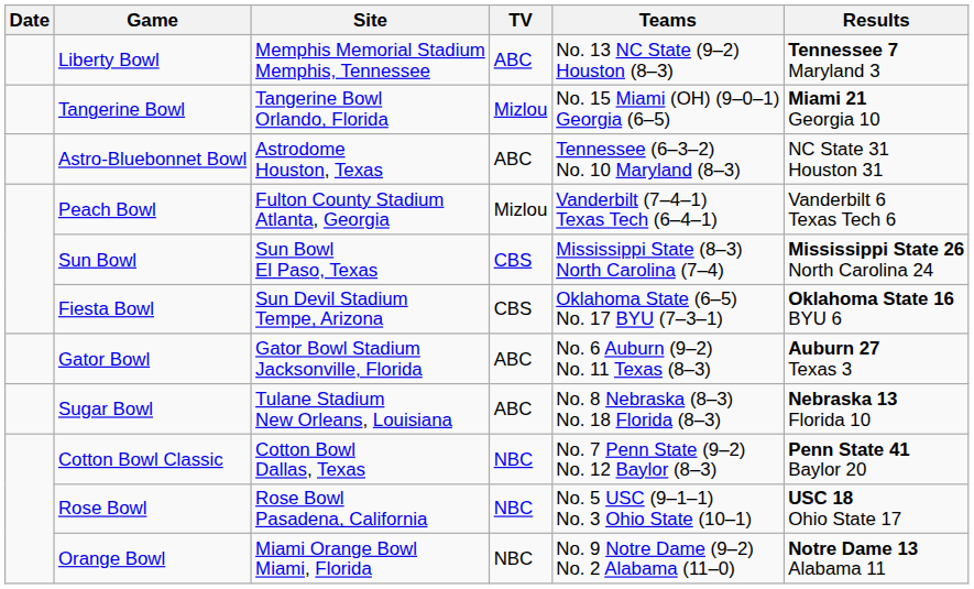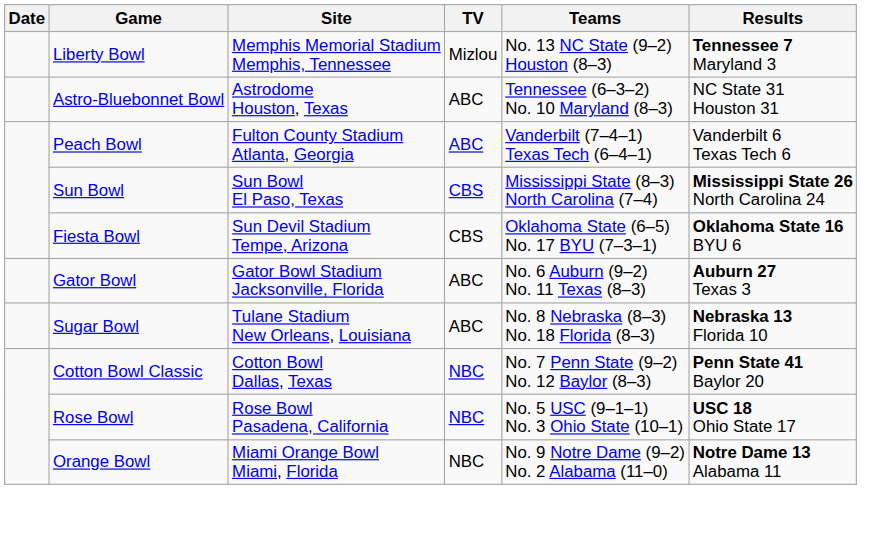Liberty Bowl | TV: ABC -> Mizlou
- row: Tangerine Bowl | Tangerine Bowl Orlando, Florida | Mizlou | No. 15 Miami (OH) (9–0–1) Georgia (6–5) | Miami 21 Georgia 10
Peach Bowl | TV: Mizlou -> ABC
